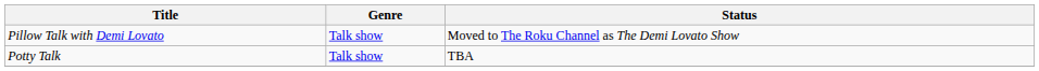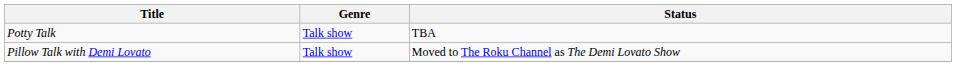rows swapped: Pillow Talk with Demi Lovato <-> Potty Talk
